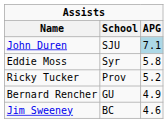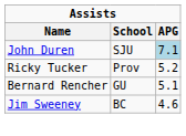- row: Eddie Moss | Syr | 5.8
Bernard Rencher | APG: 4.9 -> 5.1
